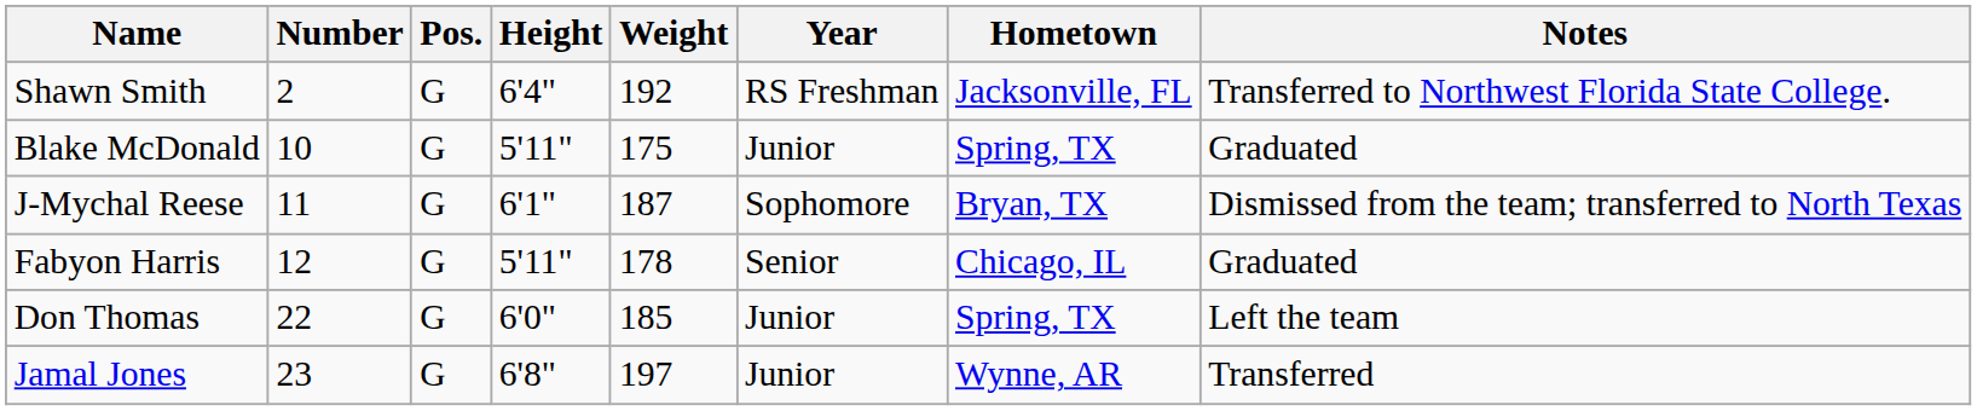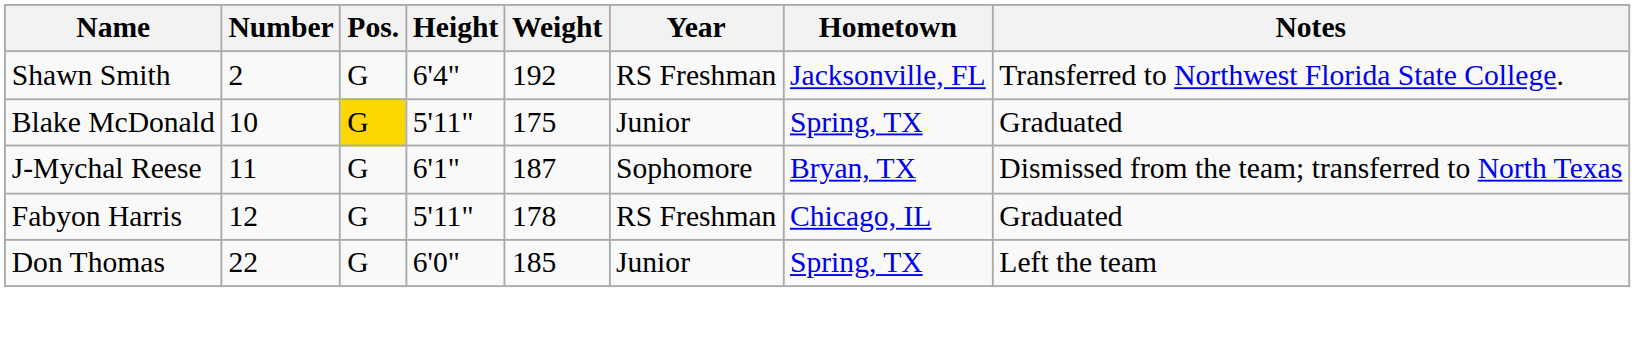Blake McDonald | Pos.: no background -> gold background
Fabyon Harris | Year: Senior -> RS Freshman
- row: Jamal Jones | 23 | G | 6'8" | 197 | Junior | Wynne, AR | Transferred
